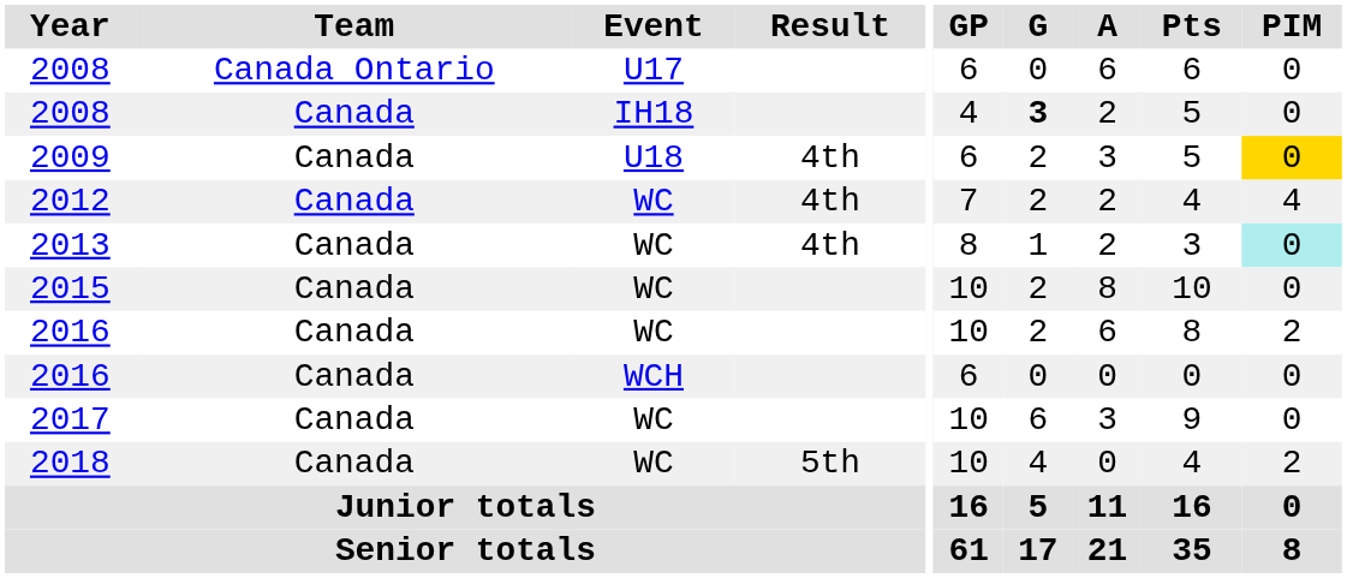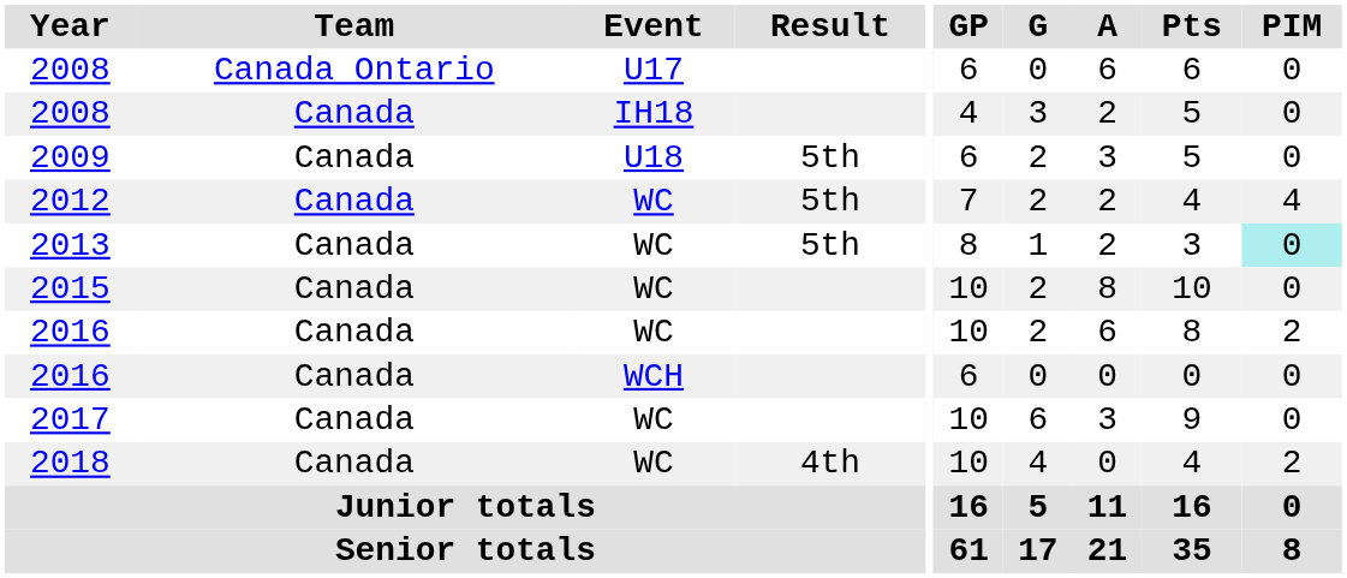2008 / IH18 | G: bold -> normal
2009 | Result: 4th -> 5th
2009 | PIM: gold background -> no background
2012 | Result: 4th -> 5th
2013 | Result: 4th -> 5th
2018 | Result: 5th -> 4th
